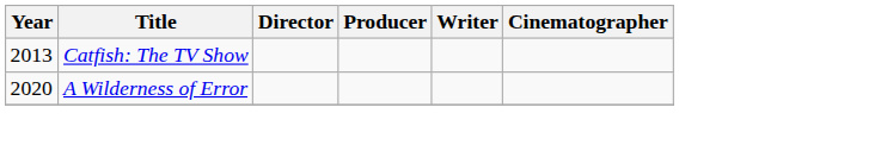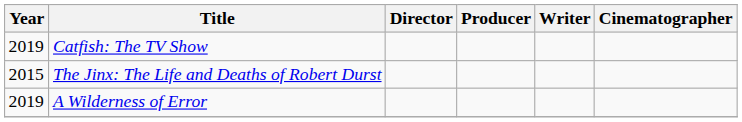Catfish: The TV Show | Year: 2013 -> 2019
+ row: 2015 | The Jinx: The Life and Deaths of Robert Durst
A Wilderness of Error | Year: 2020 -> 2019
